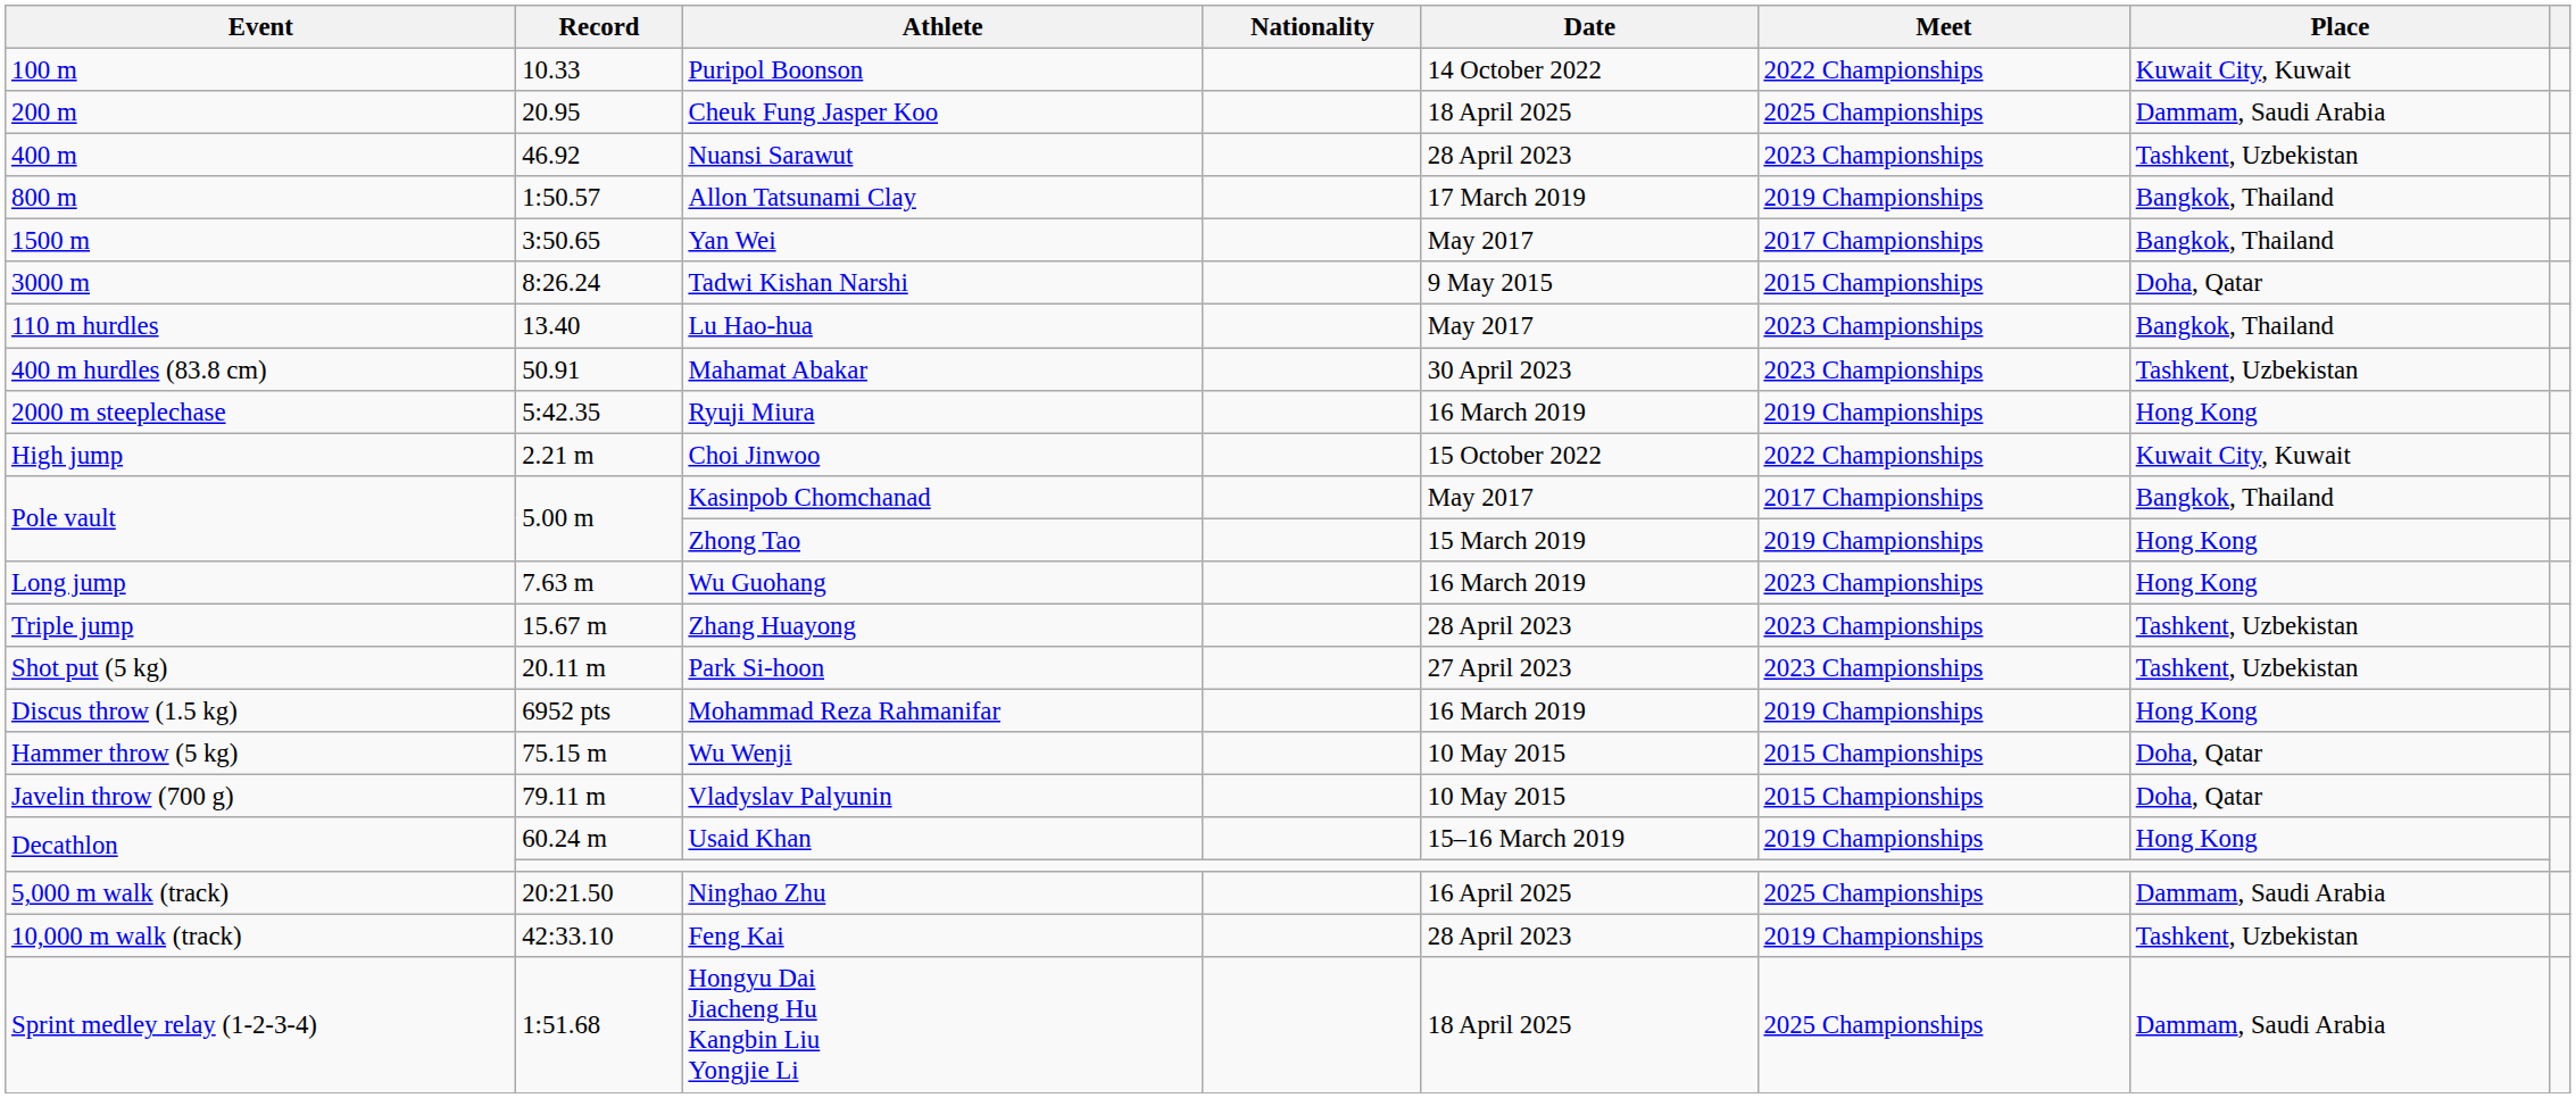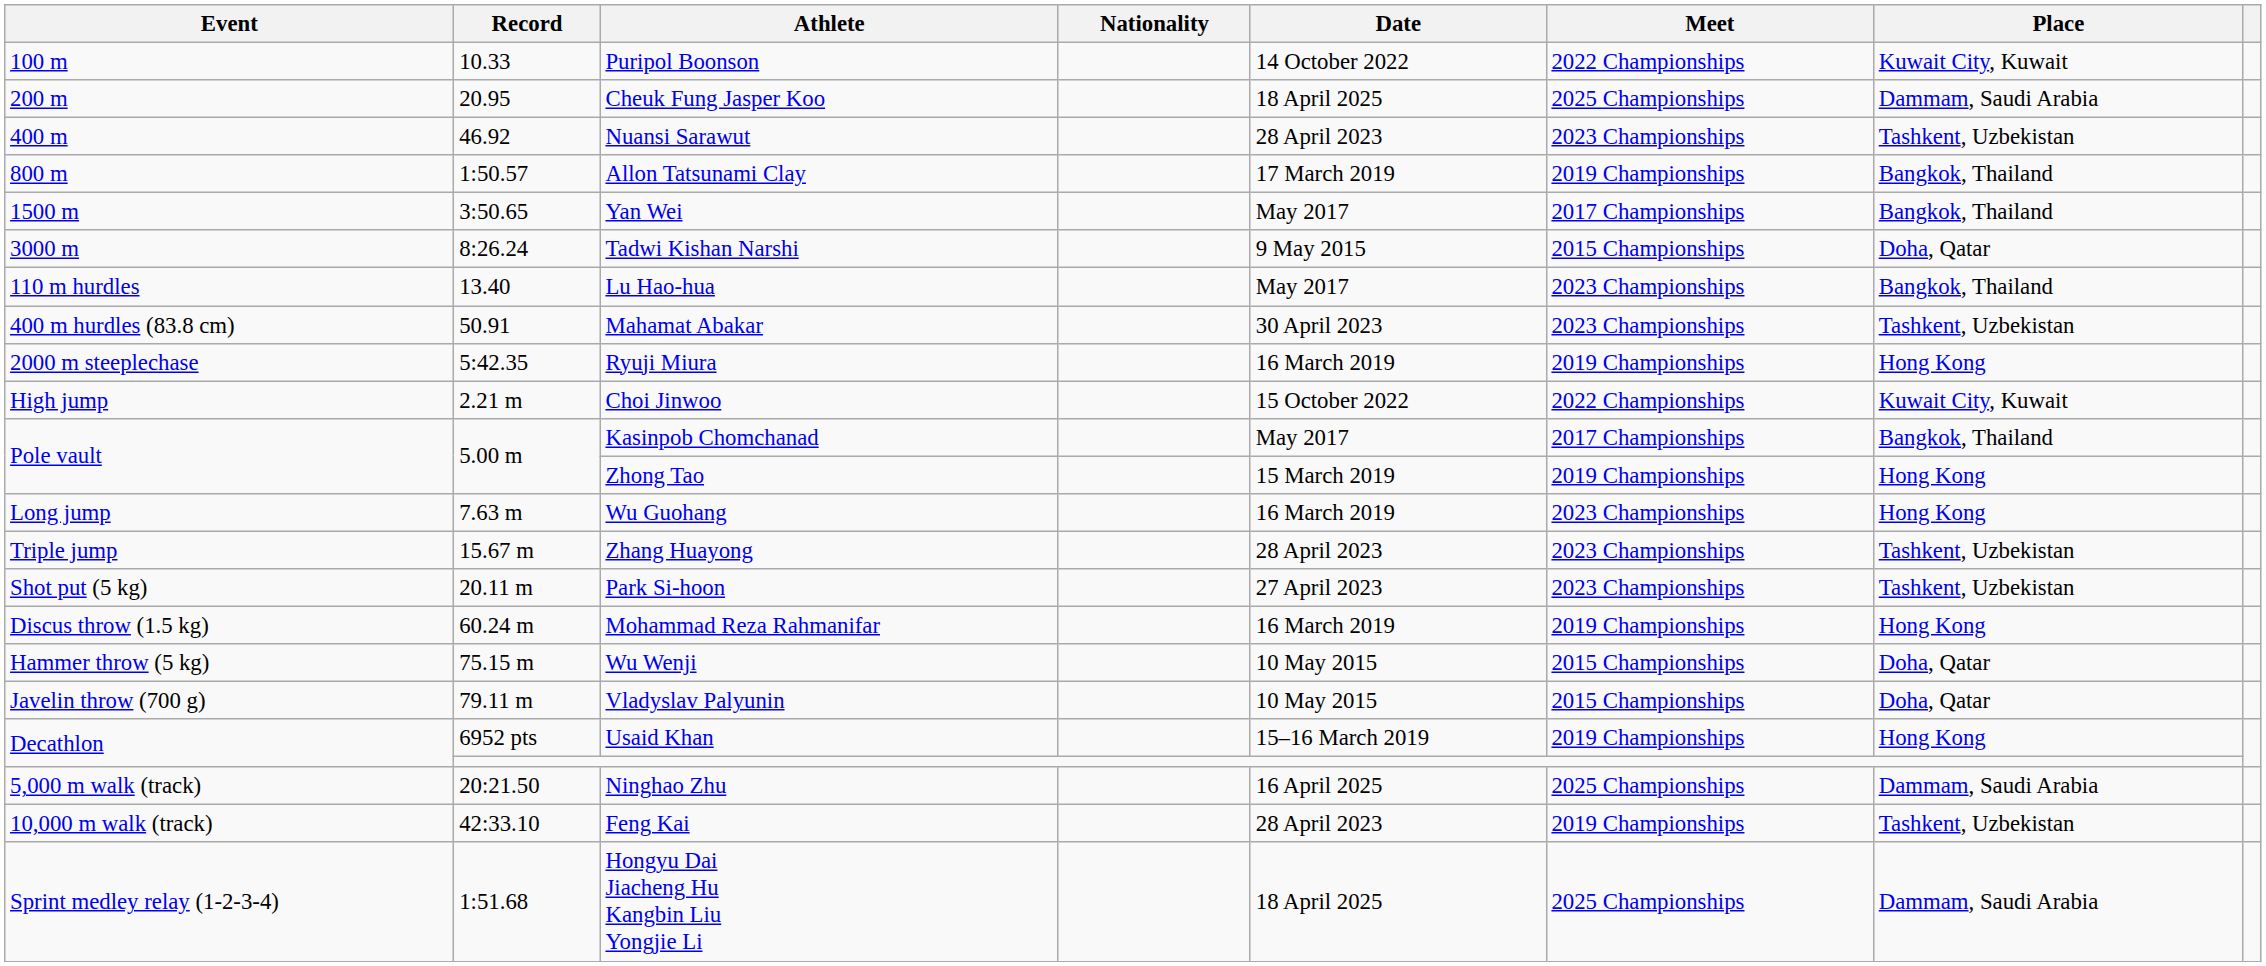Mohammad Reza Rahmanifar | Record: 6952 pts -> 60.24 m
Usaid Khan | Record: 60.24 m -> 6952 pts
